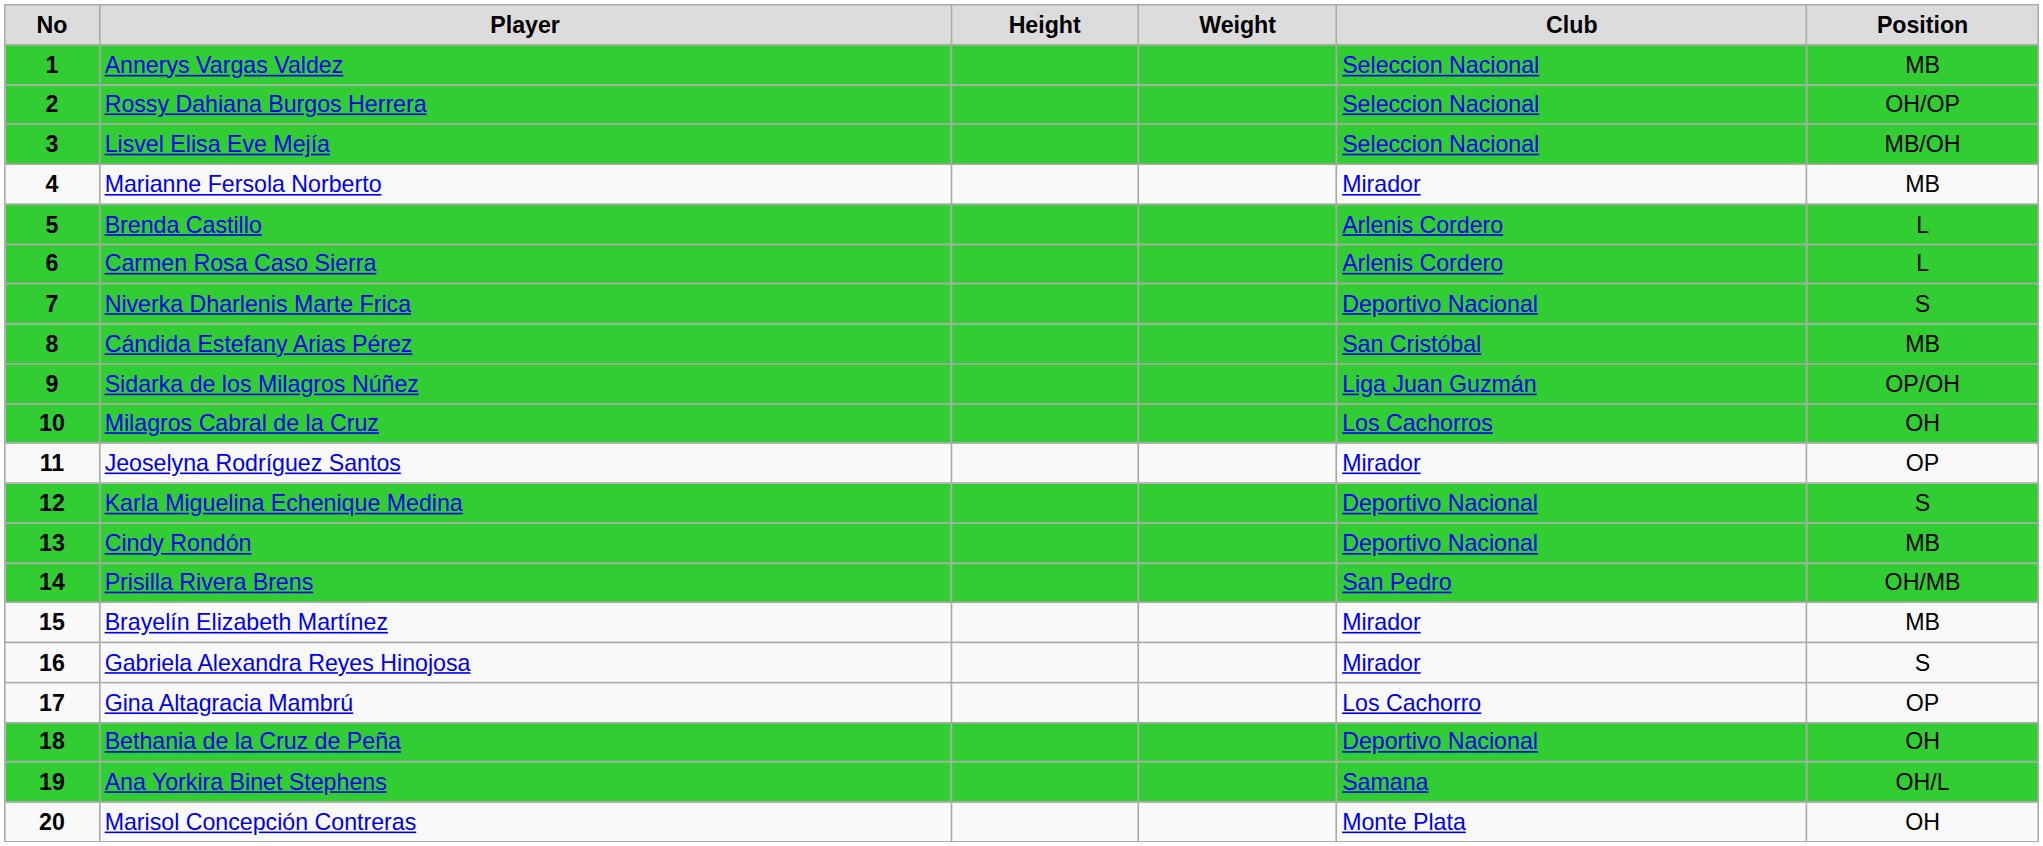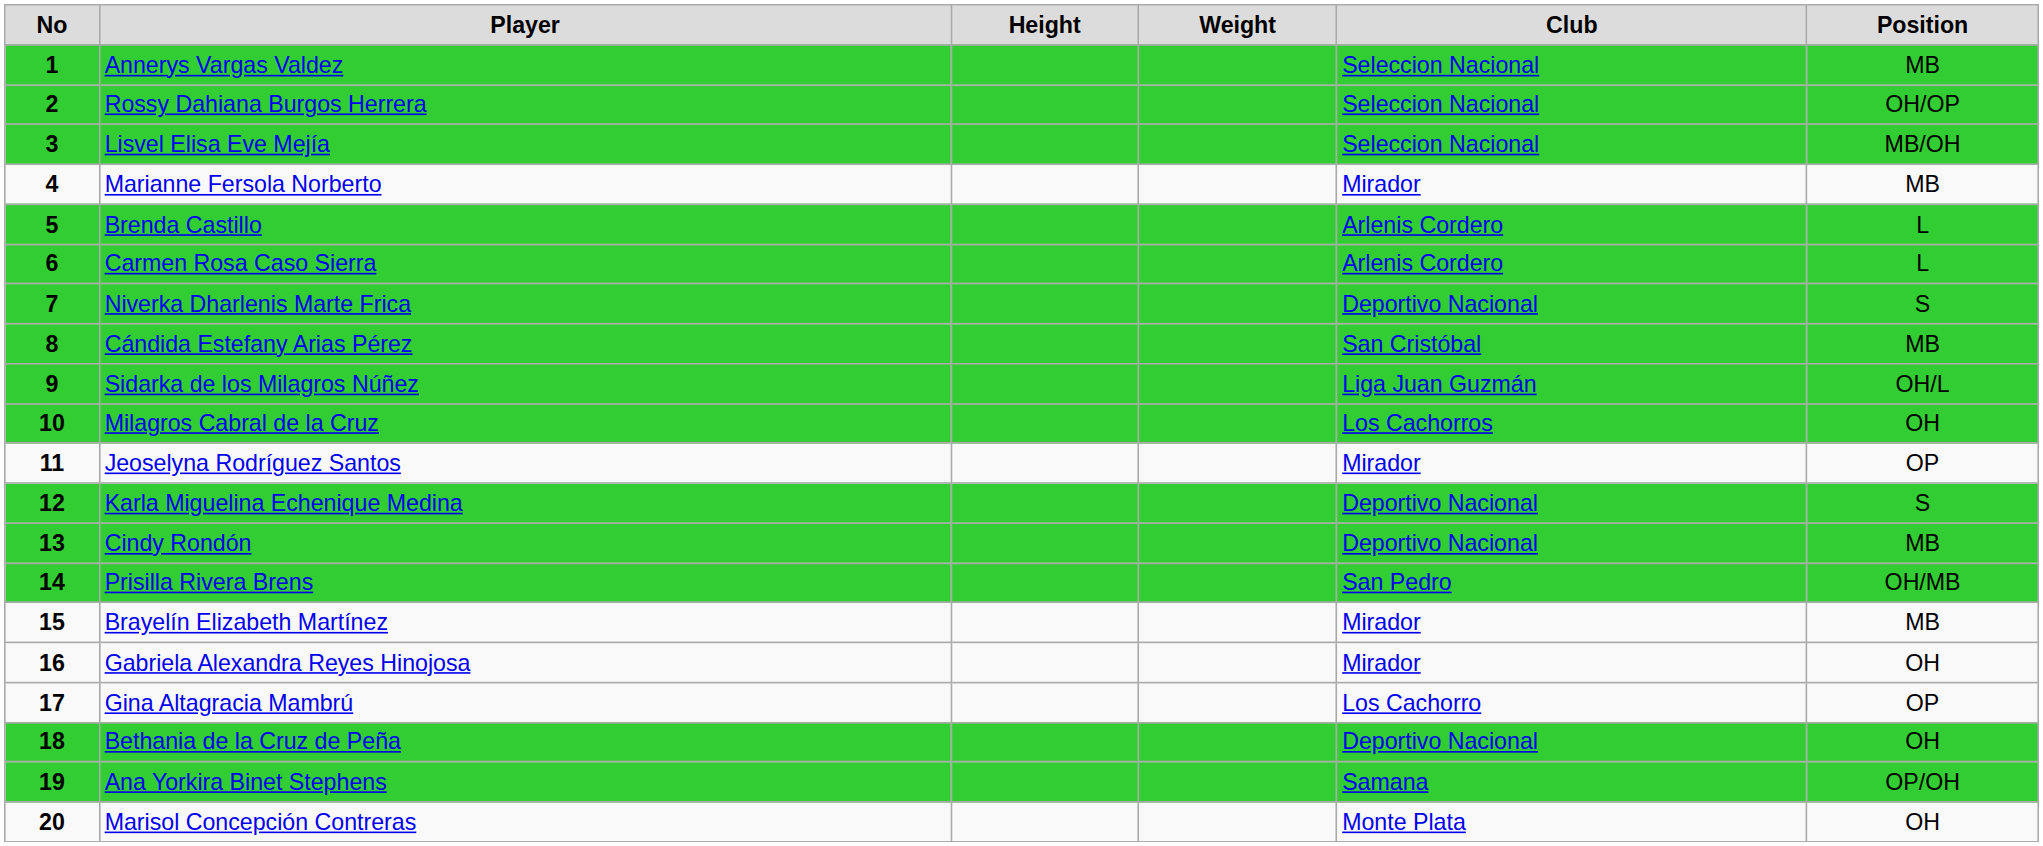Sidarka de los Milagros Núñez | Position: OP/OH -> OH/L
Gabriela Alexandra Reyes Hinojosa | Position: S -> OH
Ana Yorkira Binet Stephens | Position: OH/L -> OP/OH
